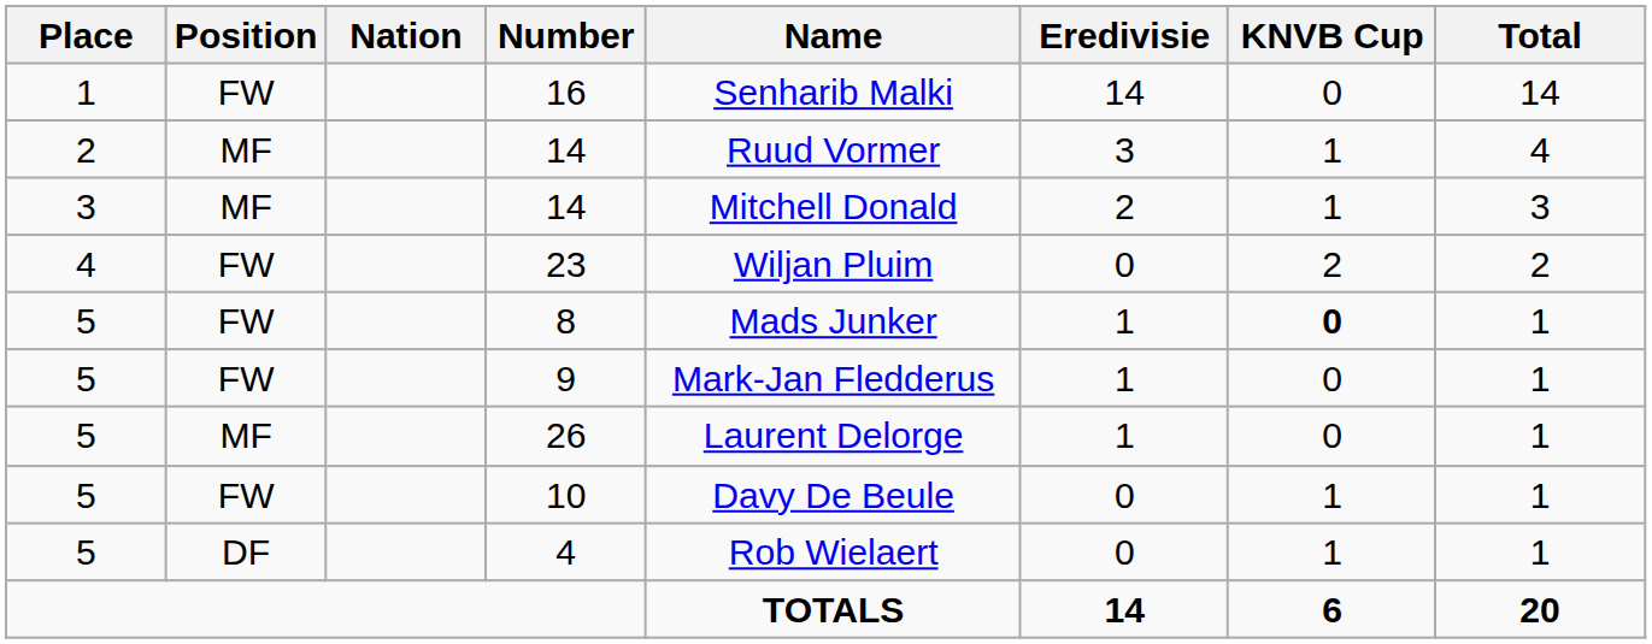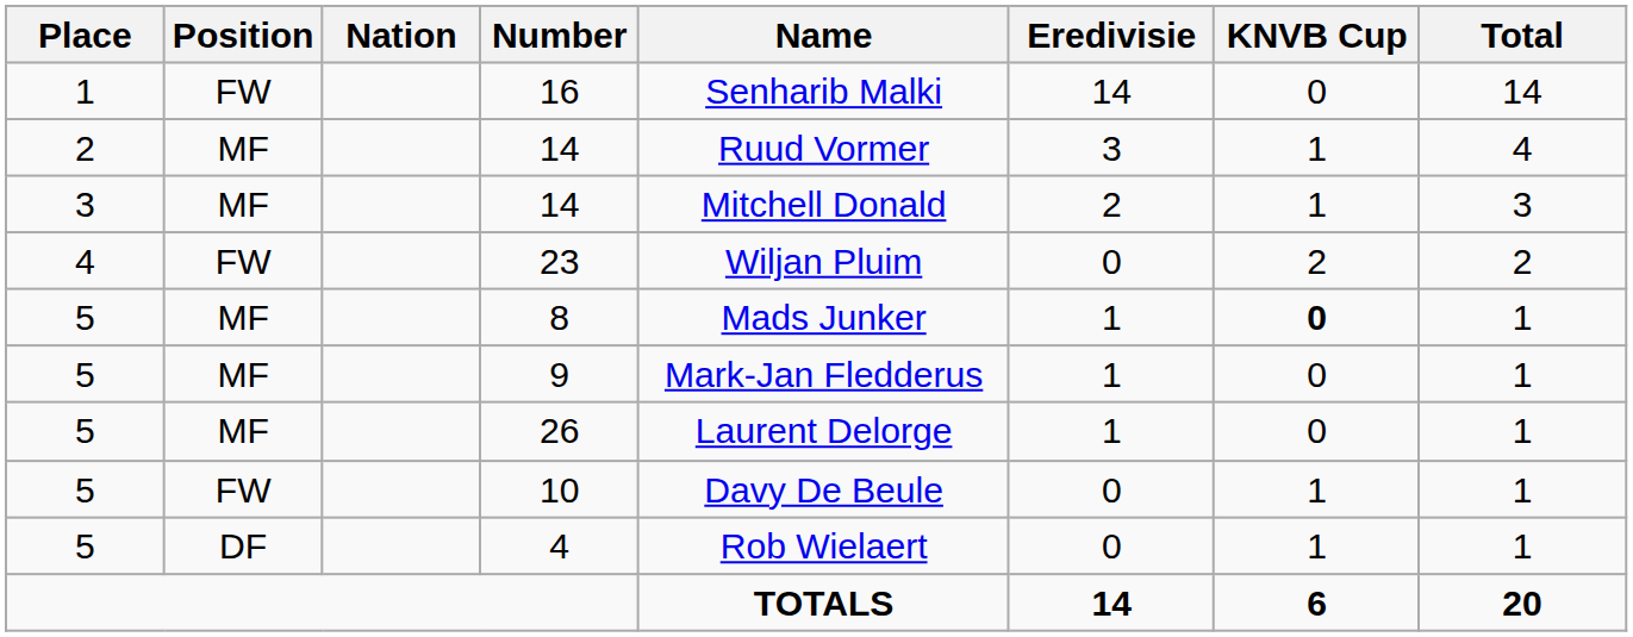8 | Position: FW -> MF
9 | Position: FW -> MF
